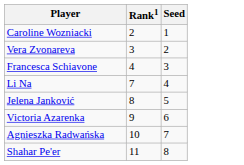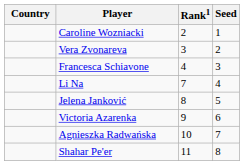+ column: Country
